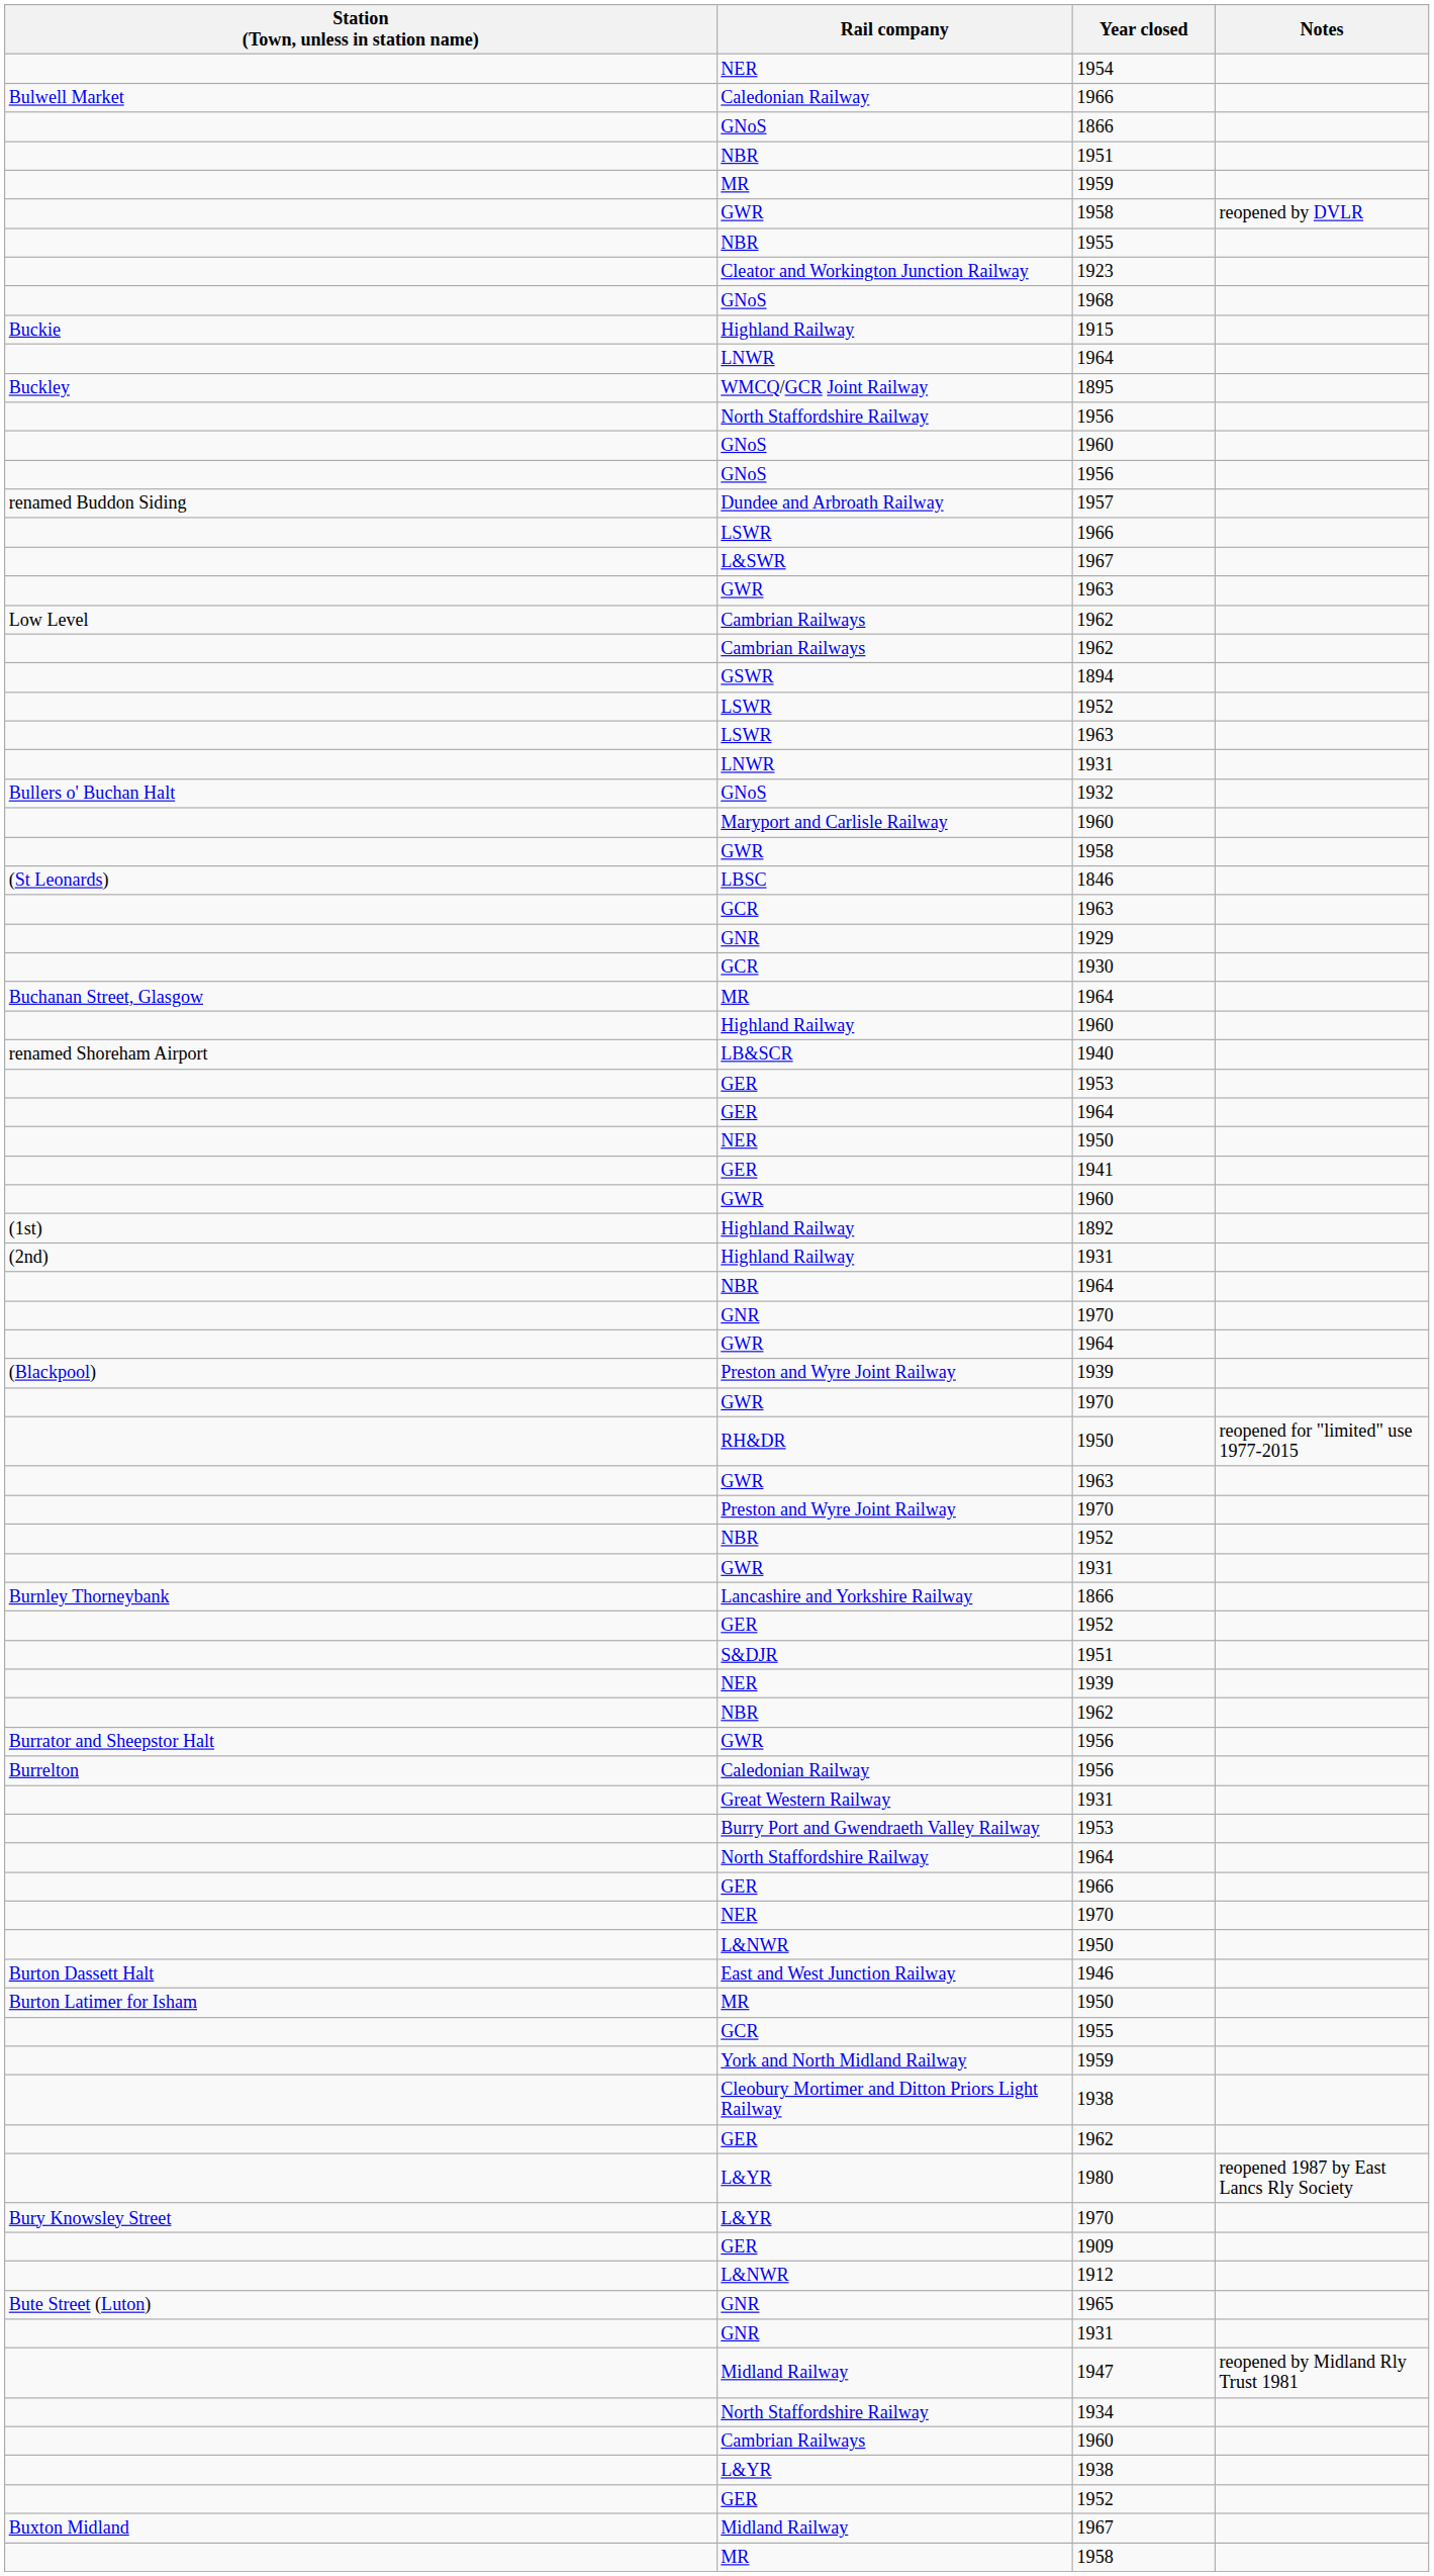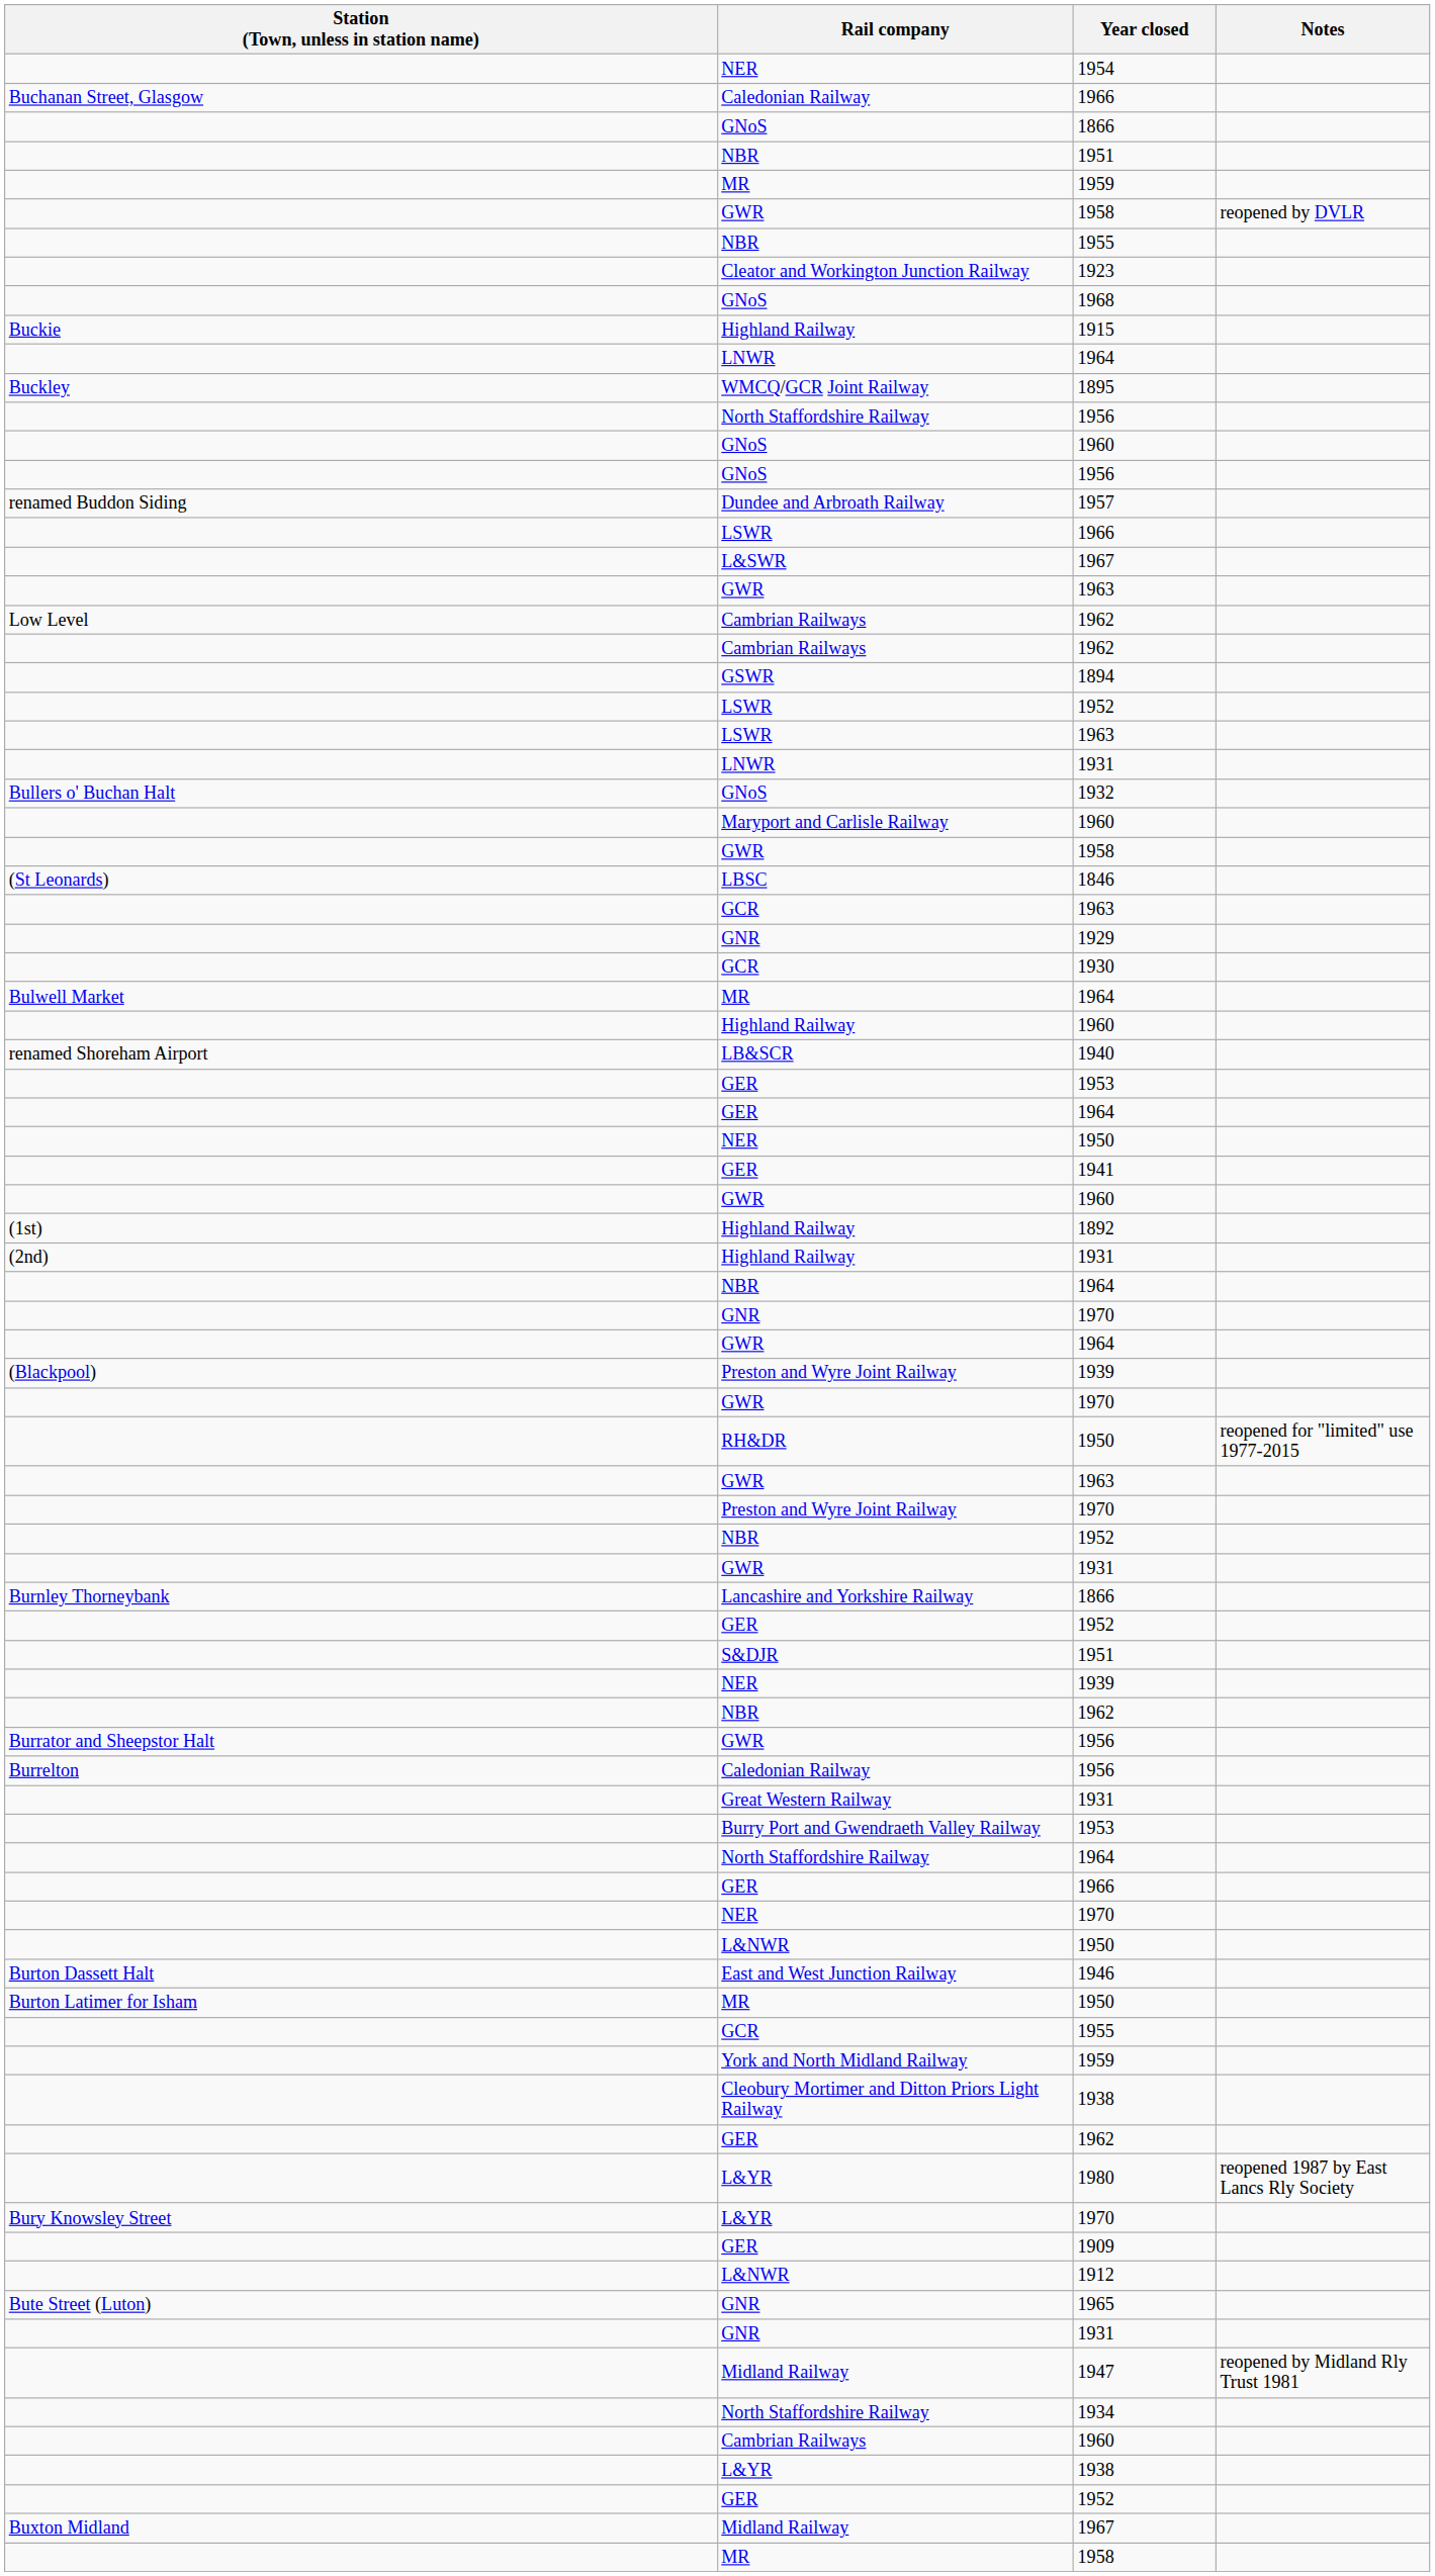Caledonian Railway / 1966 | Station (Town, unless in station name): Bulwell Market -> Buchanan Street, Glasgow
MR / 1964 | Station (Town, unless in station name): Buchanan Street, Glasgow -> Bulwell Market
